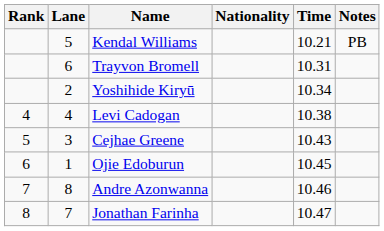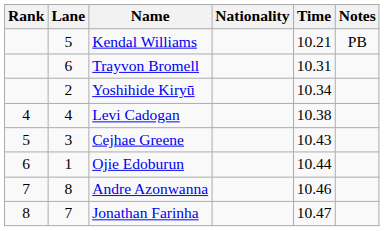Ojie Edoburun | Time: 10.45 -> 10.44
